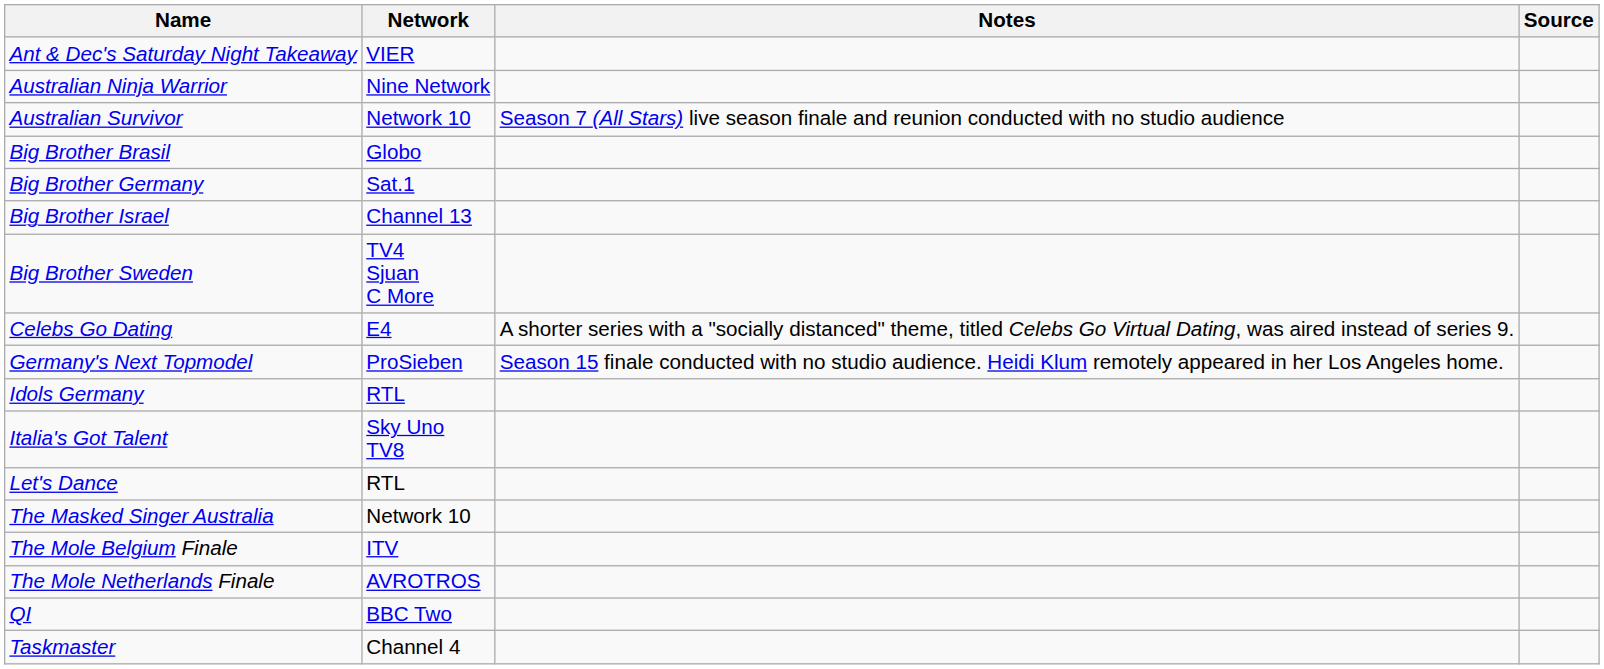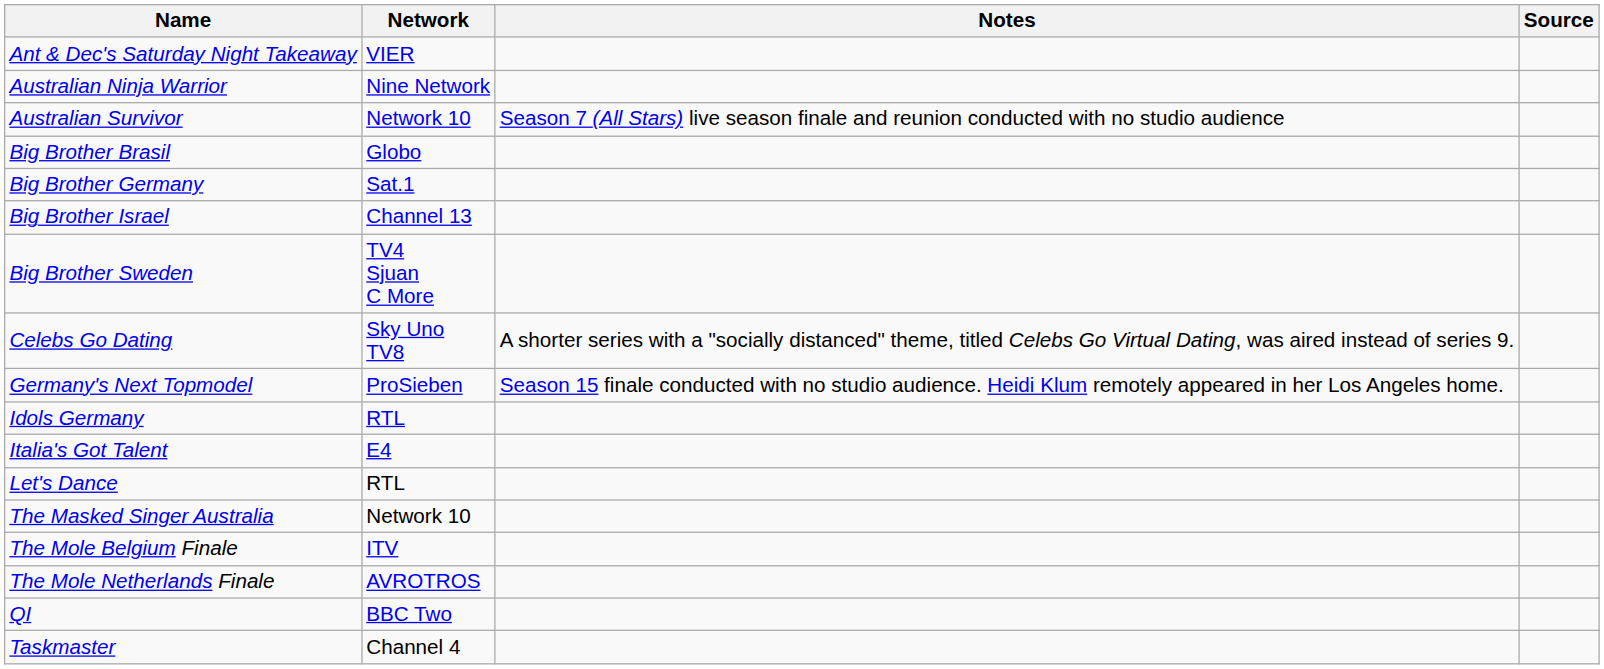Celebs Go Dating | Network: E4 -> Sky Uno TV8
Italia's Got Talent | Network: Sky Uno TV8 -> E4
